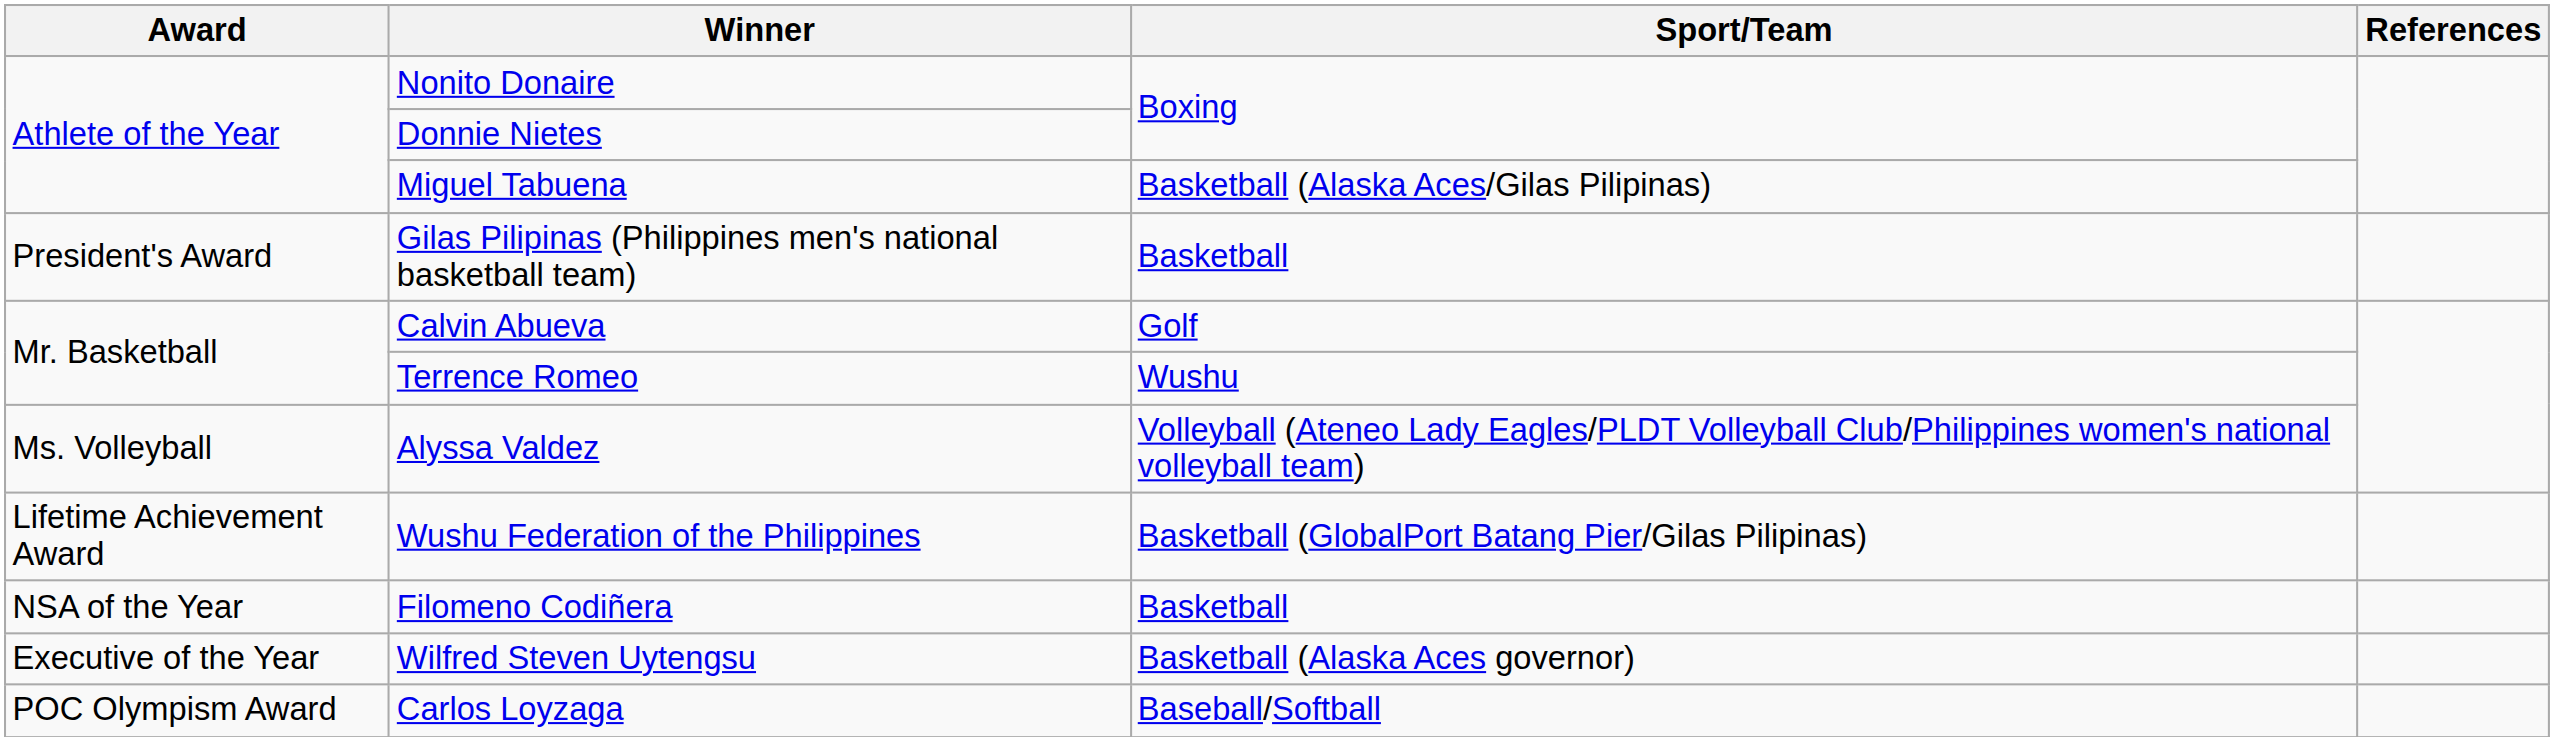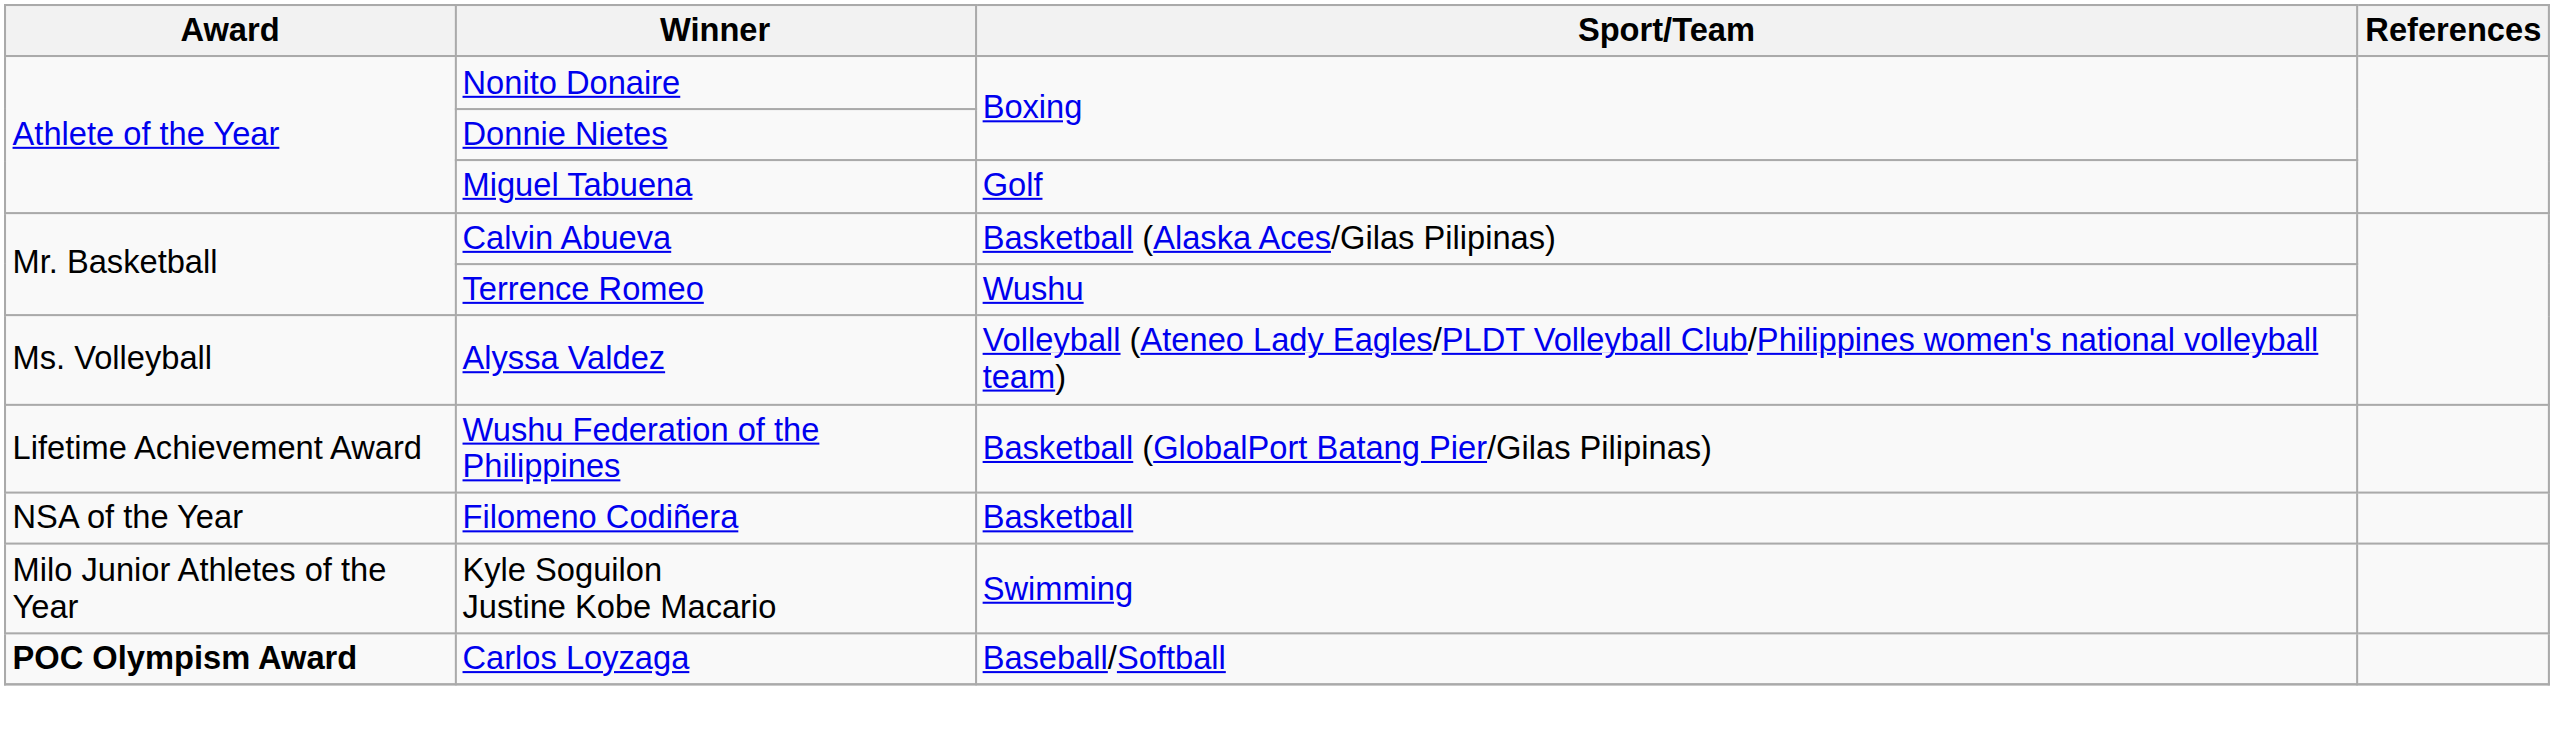Miguel Tabuena | Sport/Team: Basketball (Alaska Aces/Gilas Pilipinas) -> Golf
- row: President's Award | Gilas Pilipinas (Philippines men's national basketball team) | Basketball
Calvin Abueva | Sport/Team: Golf -> Basketball (Alaska Aces/Gilas Pilipinas)
- row: Executive of the Year | Wilfred Steven Uytengsu | Basketball (Alaska Aces governor)
+ row: Milo Junior Athletes of the Year | Kyle Soguilon Justine Kobe Macario | Swimming
Carlos Loyzaga | Award: normal -> bold
